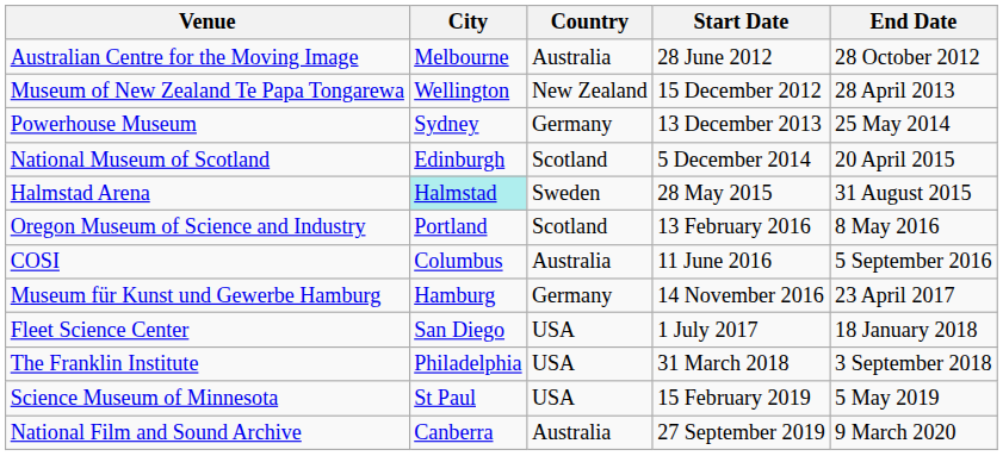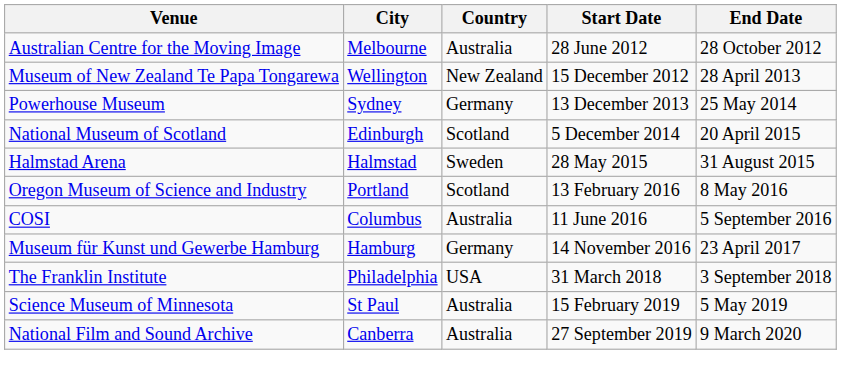Halmstad Arena | City: paleturquoise background -> no background
- row: Fleet Science Center | San Diego | USA | 1 July 2017 | 18 January 2018
Science Museum of Minnesota | Country: USA -> Australia
